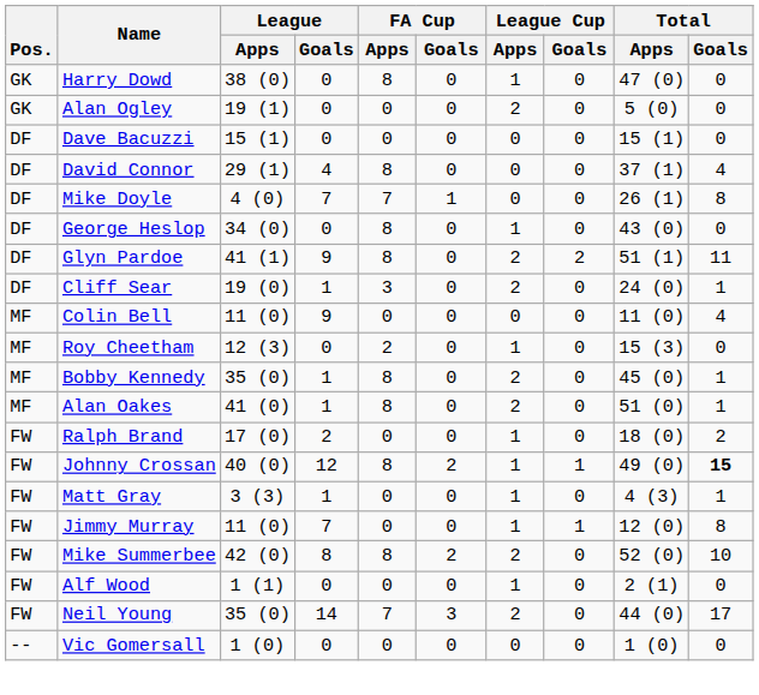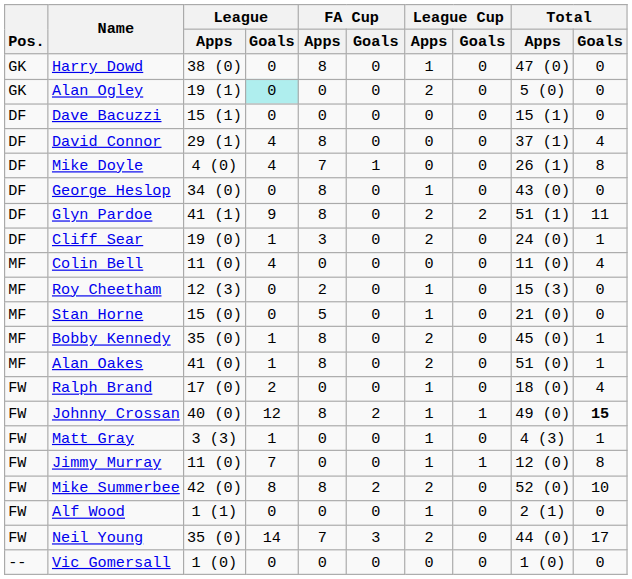Alan Ogley | League / Goals: no background -> paleturquoise background
Mike Doyle | League / Goals: 7 -> 4
Colin Bell | League / Goals: 9 -> 4
+ row: MF | Stan Horne | 15 (0) | 0 | 5 | 0 | 1 | 0 | 21 (0) | 0
Ralph Brand | Total / Goals: 2 -> 4
